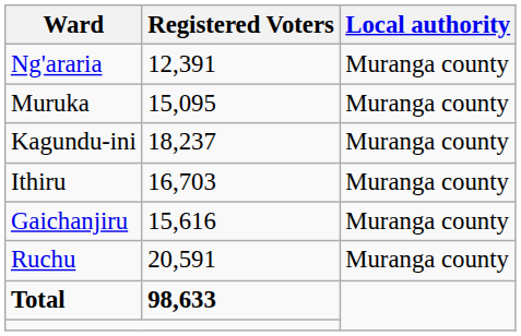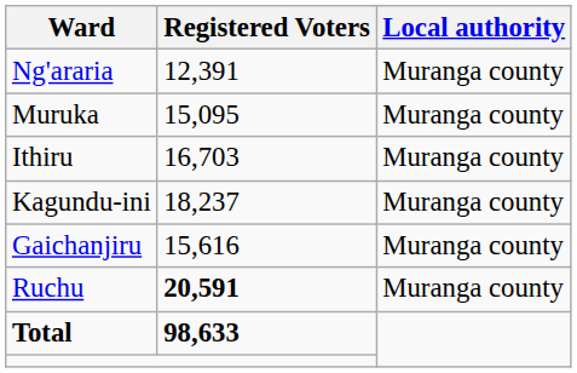rows swapped: Kagundu-ini <-> Ithiru
Ruchu | Registered Voters: normal -> bold
